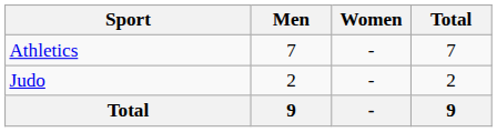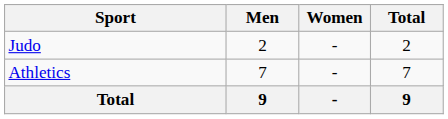rows swapped: Athletics <-> Judo
